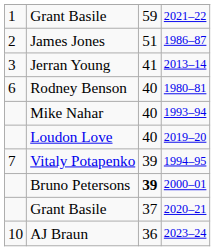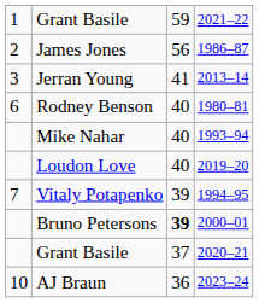James Jones | column 3: 51 -> 56
